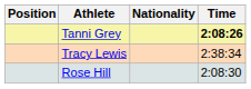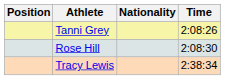Tanni Grey | Time: bold -> normal
rows swapped: Rose Hill <-> Tracy Lewis
